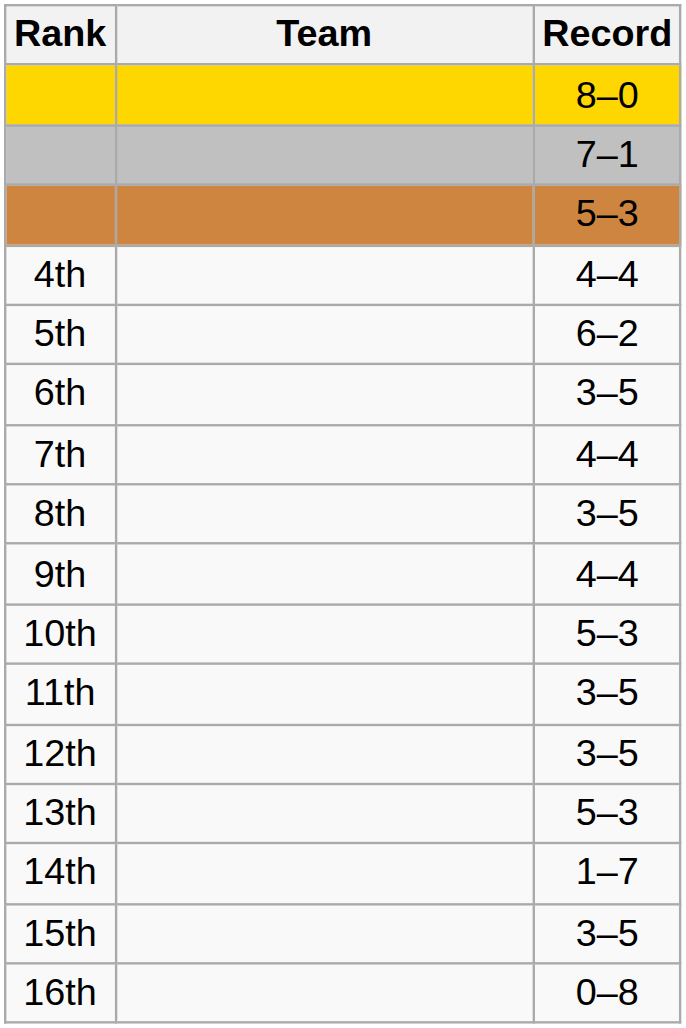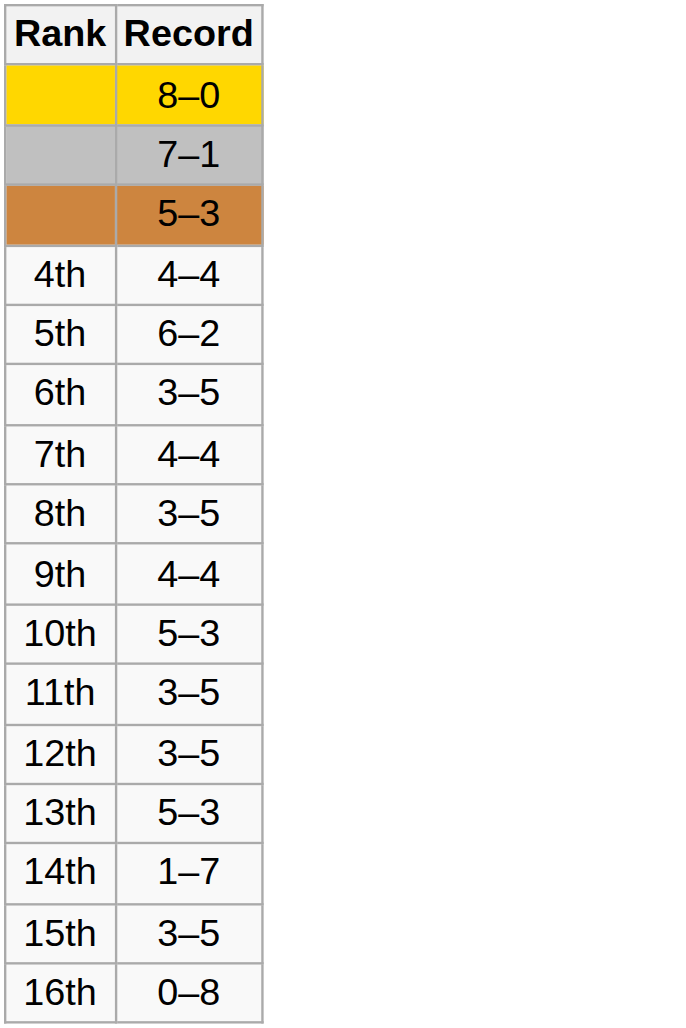- column: Team
